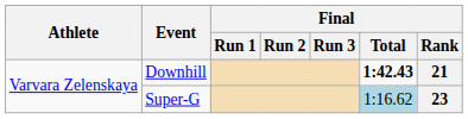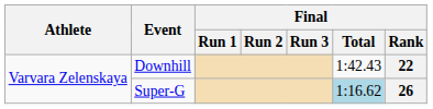Downhill | Final / Total: bold -> normal
Downhill | Final / Rank: 21 -> 22
Super-G | Final / Rank: 23 -> 26
